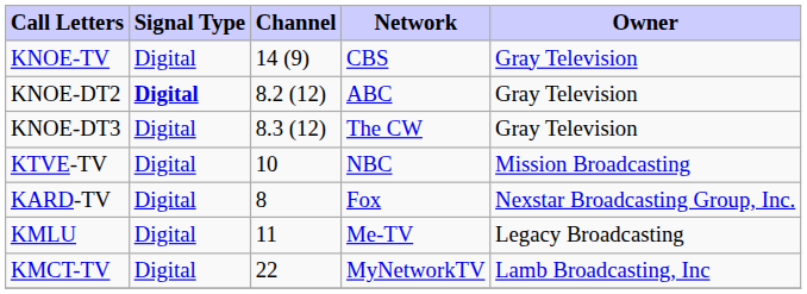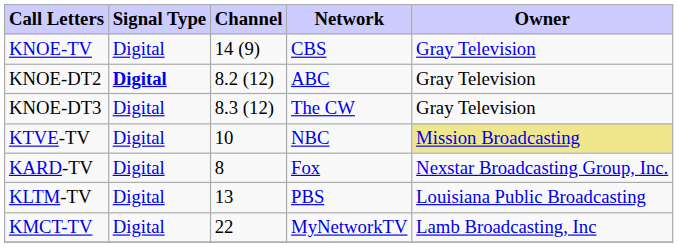KTVE-TV | Owner: no background -> khaki background
- row: KMLU | Digital | 11 | Me-TV | Legacy Broadcasting
+ row: KLTM-TV | Digital | 13 | PBS | Louisiana Public Broadcasting
